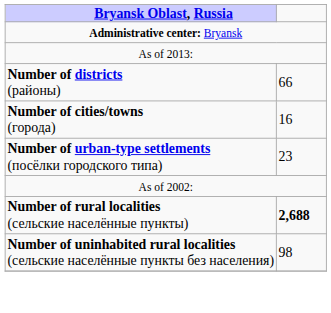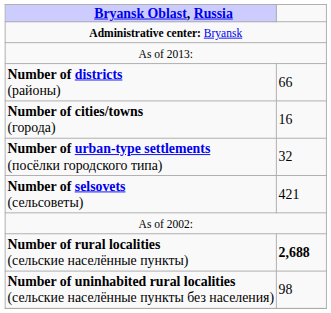Number of urban-type settlements (посёлки городского типа) | column 2: 23 -> 32
+ row: Number of selsovets (сельсоветы) | 421
